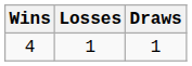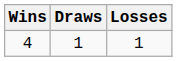columns swapped: Draws <-> Losses
